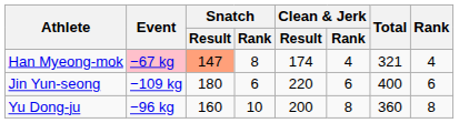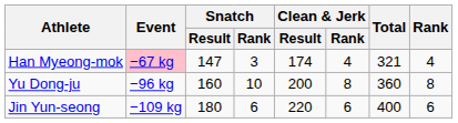Han Myeong-mok | Snatch / Result: lightsalmon background -> no background
Han Myeong-mok | Snatch / Rank: 8 -> 3
rows swapped: Yu Dong-ju <-> Jin Yun-seong
